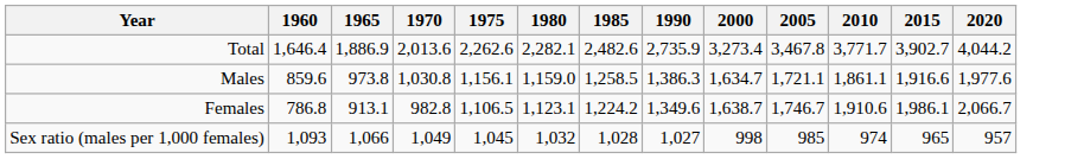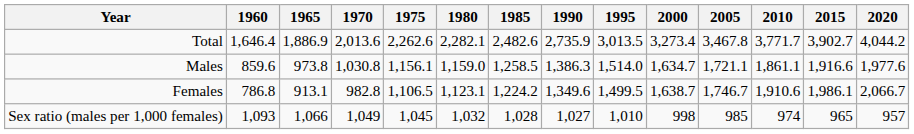+ column: 1995 | 3,013.5 | 1,514.0 | 1,499.5 | 1,010
